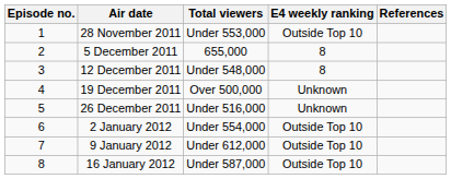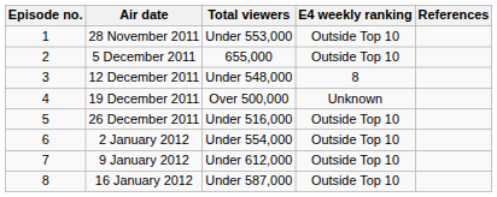5 December 2011 | E4 weekly ranking: 8 -> Outside Top 10
26 December 2011 | E4 weekly ranking: Unknown -> Outside Top 10
